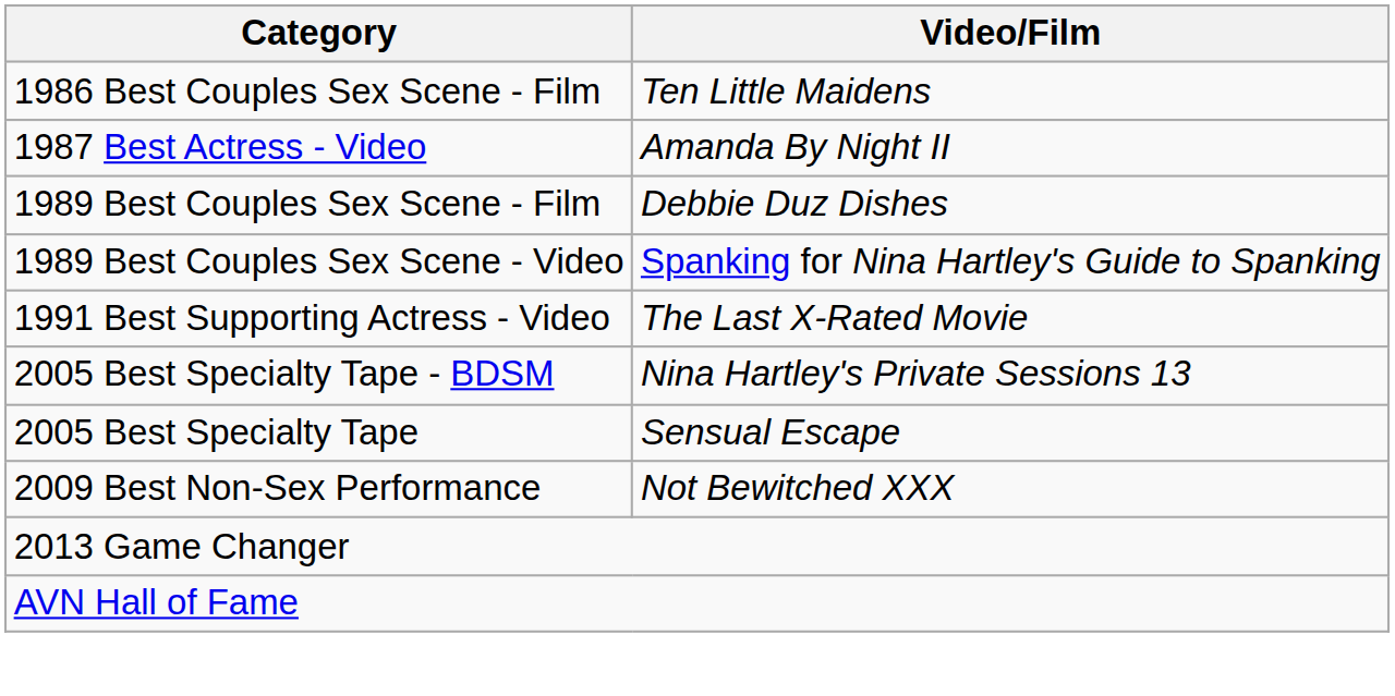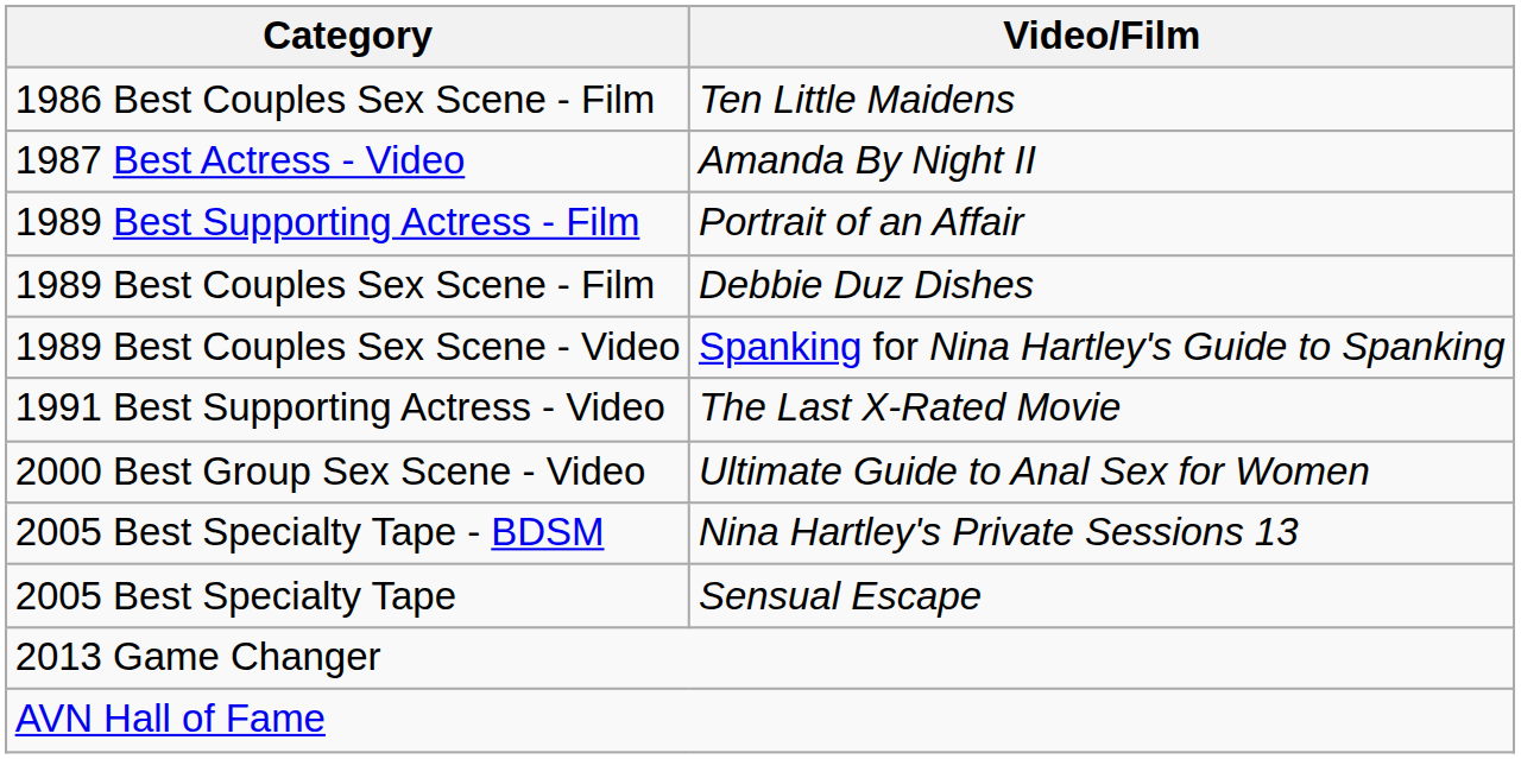+ row: 1989 Best Supporting Actress - Film | Portrait of an Affair
+ row: 2000 Best Group Sex Scene - Video | Ultimate Guide to Anal Sex for Women
- row: 2009 Best Non-Sex Performance | Not Bewitched XXX
